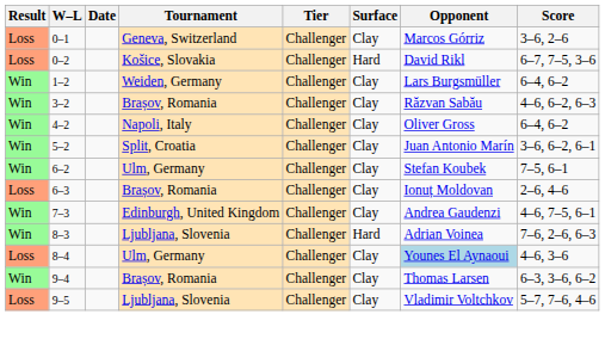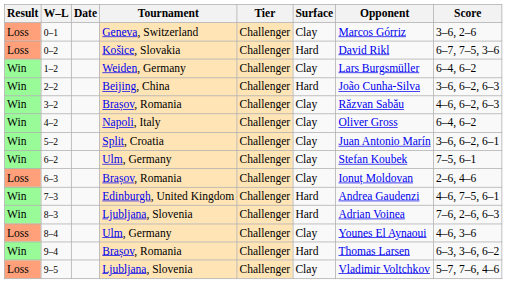+ row: Win | 2–2 | Beijing, China | Challenger | Hard | João Cunha-Silva | 3–6, 6–2, 6–3
7–3 | Surface: Clay -> Hard
8–4 | Opponent: lightblue background -> no background
9–4 | Surface: Clay -> Hard
